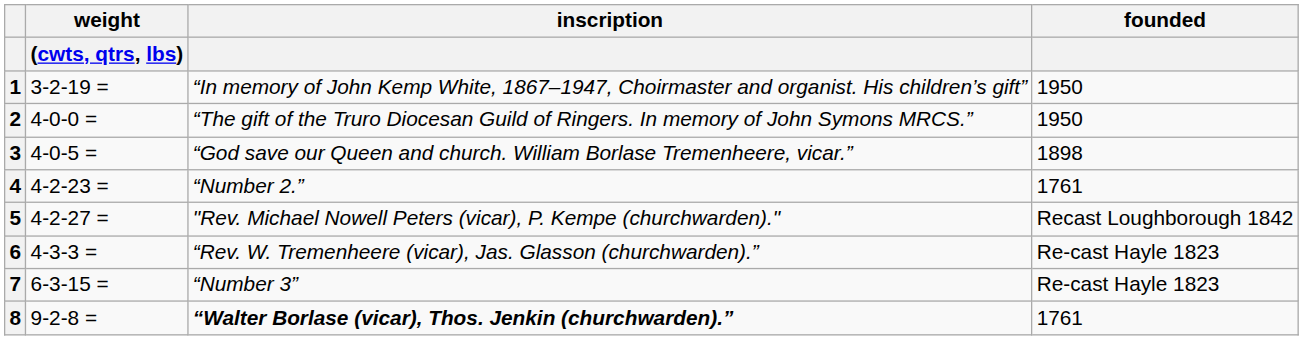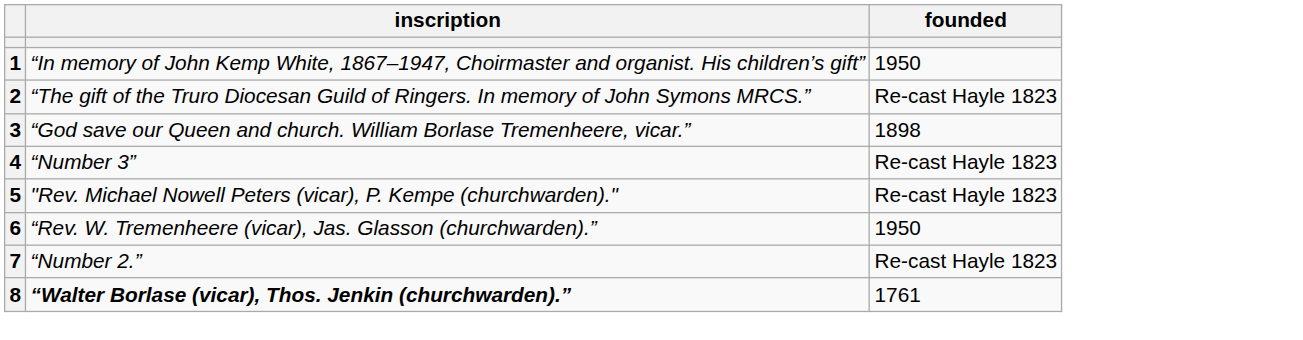- column: weight | (cwts, qtrs, lbs) | 3-2-19 = | 4-0-0 = | 4-0-5 = | 4-2-23 = | 4-2-27 = | 4-3-3 = | 6-3-15 = | 9-2-8 =
2 | founded: 1950 -> Re-cast Hayle 1823
4 | inscription: “Number 2.” -> “Number 3”
4 | founded: 1761 -> Re-cast Hayle 1823
5 | founded: Recast Loughborough 1842 -> Re-cast Hayle 1823
6 | founded: Re-cast Hayle 1823 -> 1950
7 | inscription: “Number 3” -> “Number 2.”
